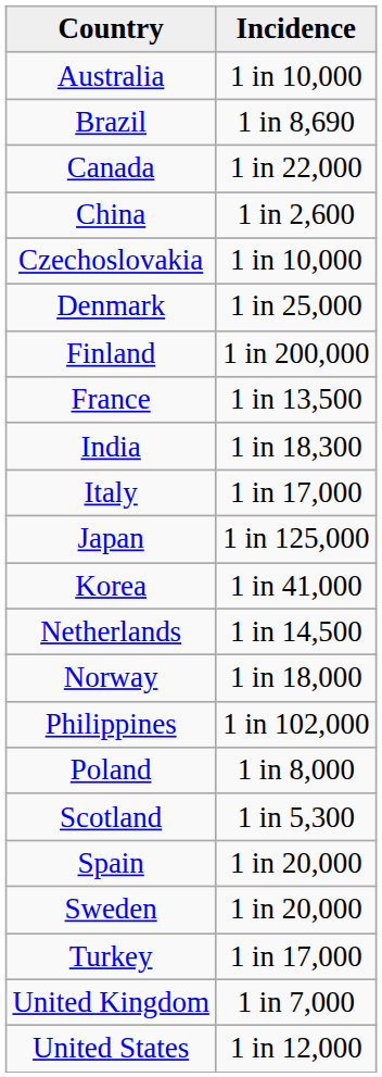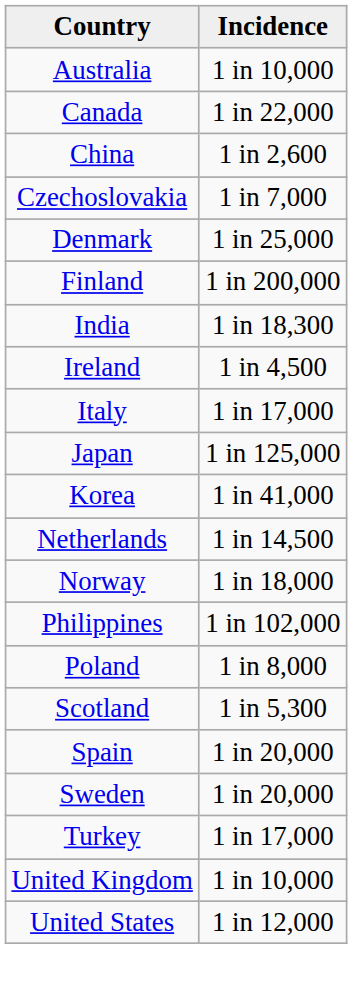- row: Brazil | 1 in 8,690
Czechoslovakia | Incidence: 1 in 10,000 -> 1 in 7,000
- row: France | 1 in 13,500
+ row: Ireland | 1 in 4,500
United Kingdom | Incidence: 1 in 7,000 -> 1 in 10,000
